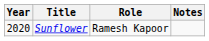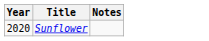- column: Role | Ramesh Kapoor
